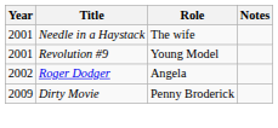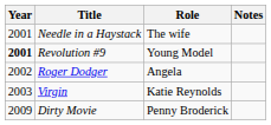Revolution #9 | Year: normal -> bold
+ row: 2003 | Virgin | Katie Reynolds
